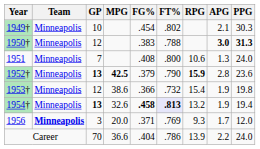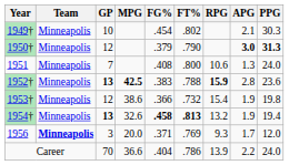1950† | FG%: .383 -> .379
1950† | FT%: .788 -> .790
1952† | FG%: .379 -> .383
1952† | FT%: .790 -> .788
1954† | FT%: lavender background -> no background
